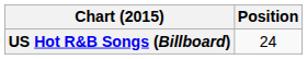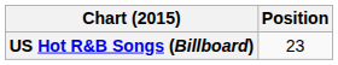US Hot R&B Songs (Billboard) | Position: 24 -> 23
